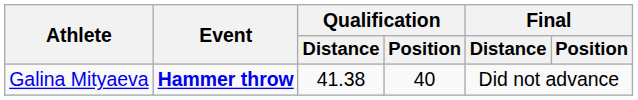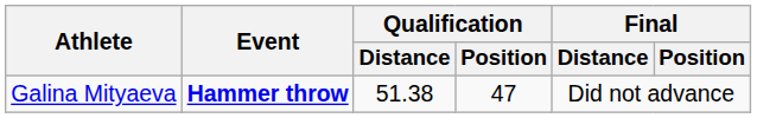Galina Mityaeva | Qualification / Distance: 41.38 -> 51.38
Galina Mityaeva | Qualification / Position: 40 -> 47
